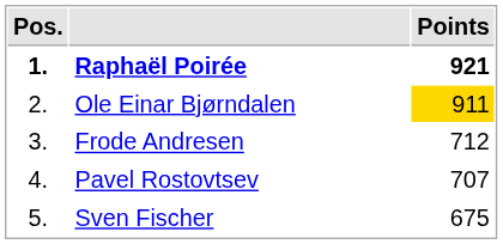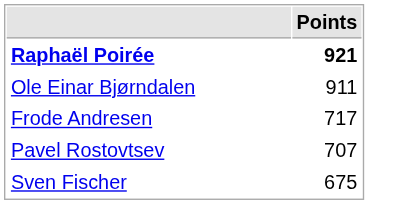- column: Pos. | 1. | 2. | 3. | 4. | 5.
Ole Einar Bjørndalen | Points: gold background -> no background
Frode Andresen | Points: 712 -> 717
